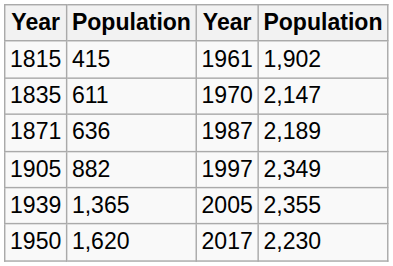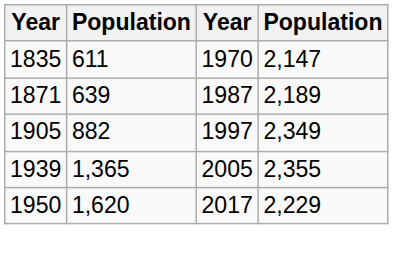- row: 1815 | 415 | 1961 | 1,902
1871 | column 2: 636 -> 639
1950 | column 4: 2,230 -> 2,229
